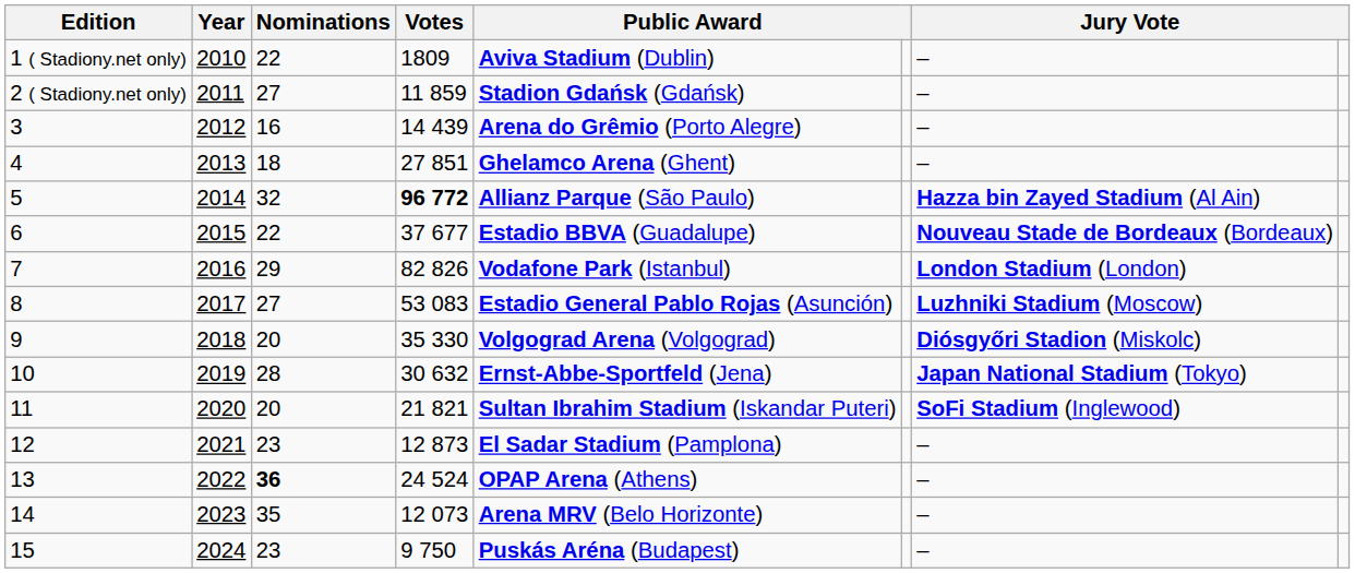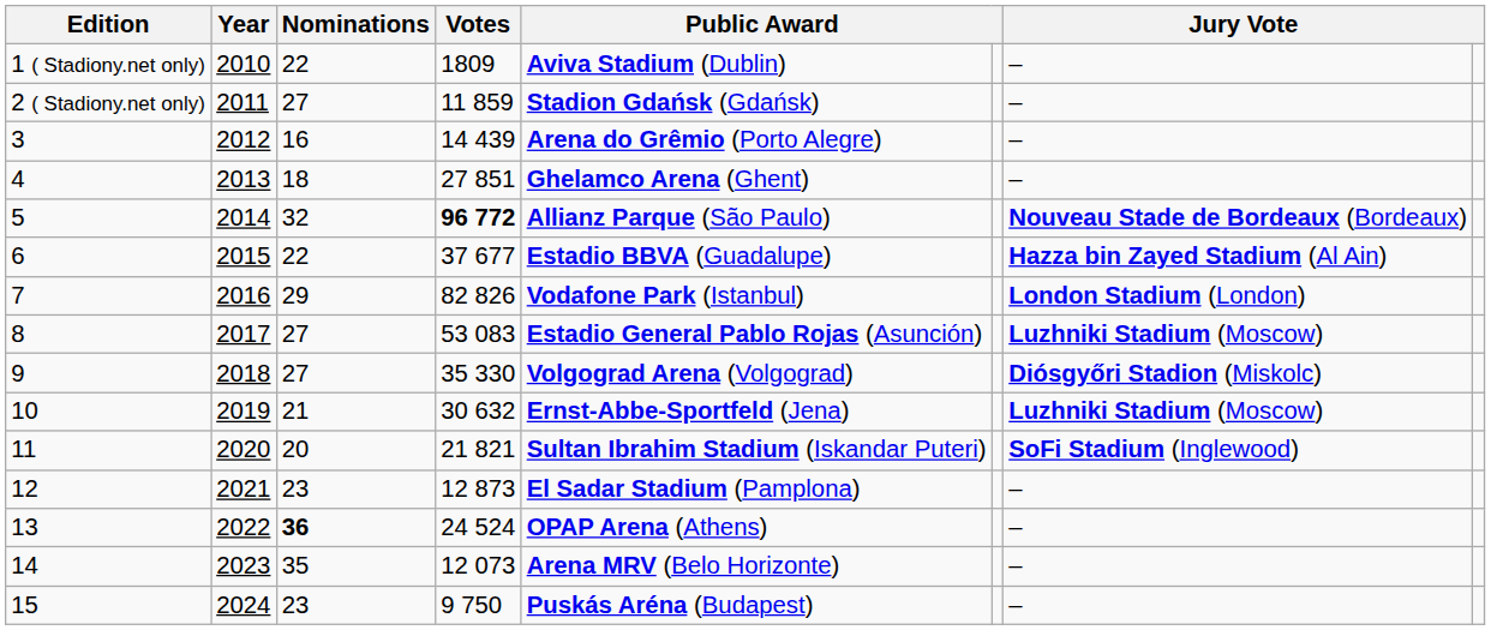5 | column 7: Hazza bin Zayed Stadium (Al Ain) -> Nouveau Stade de Bordeaux (Bordeaux)
6 | column 7: Nouveau Stade de Bordeaux (Bordeaux) -> Hazza bin Zayed Stadium (Al Ain)
9 | Nominations: 20 -> 27
10 | Nominations: 28 -> 21
10 | column 7: Japan National Stadium (Tokyo) -> Luzhniki Stadium (Moscow)
